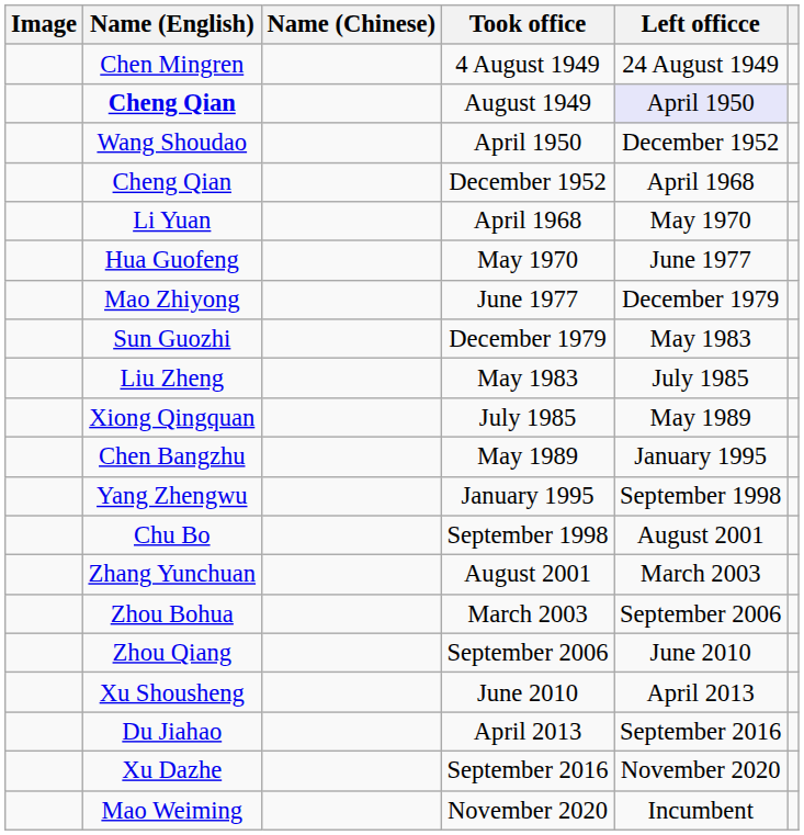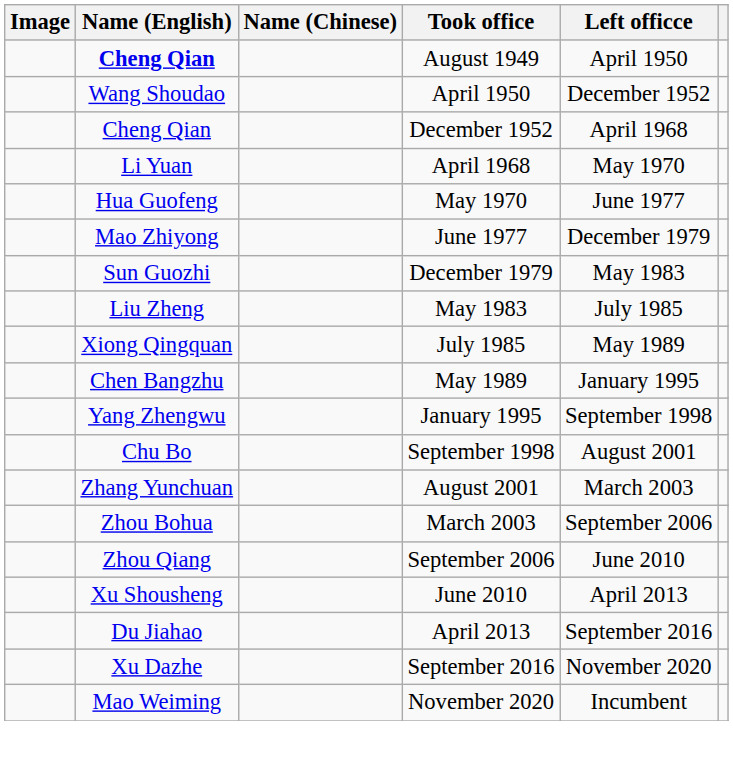- row: Chen Mingren | 4 August 1949 | 24 August 1949
August 1949 | Left officce: lavender background -> no background
